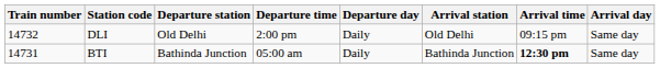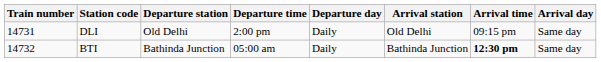DLI | Train number: 14732 -> 14731
BTI | Train number: 14731 -> 14732
